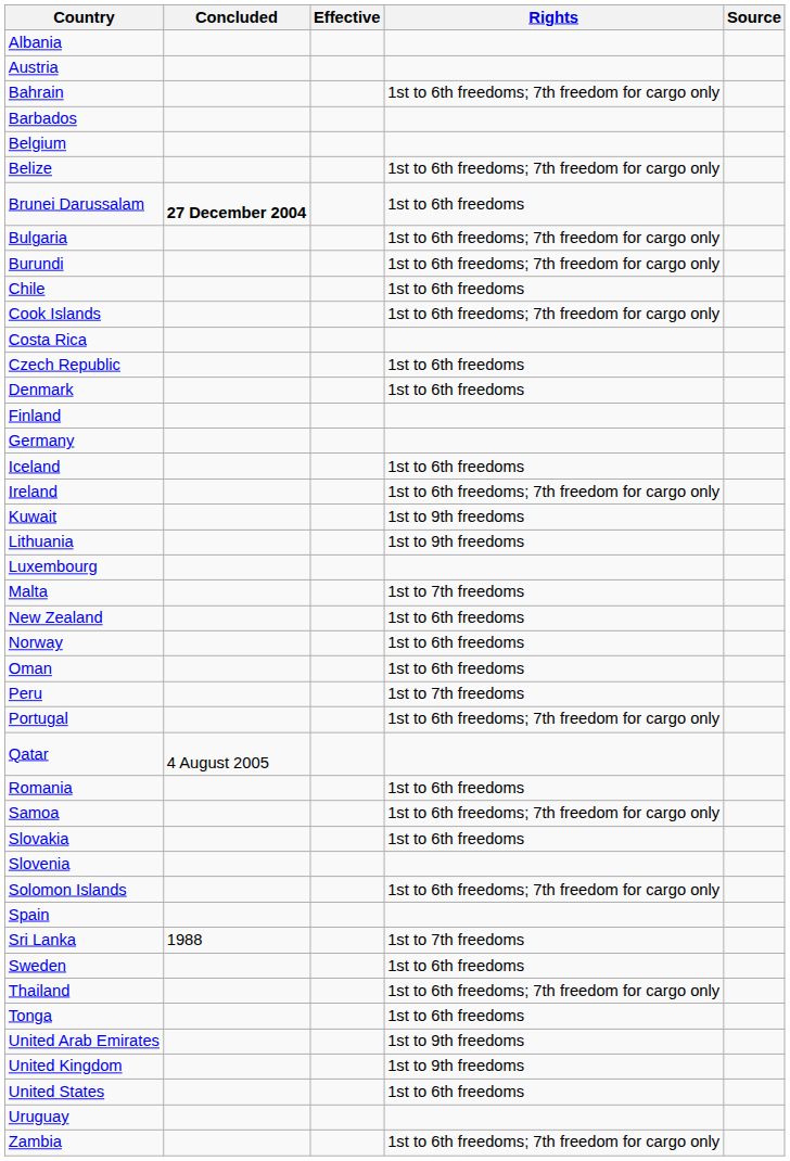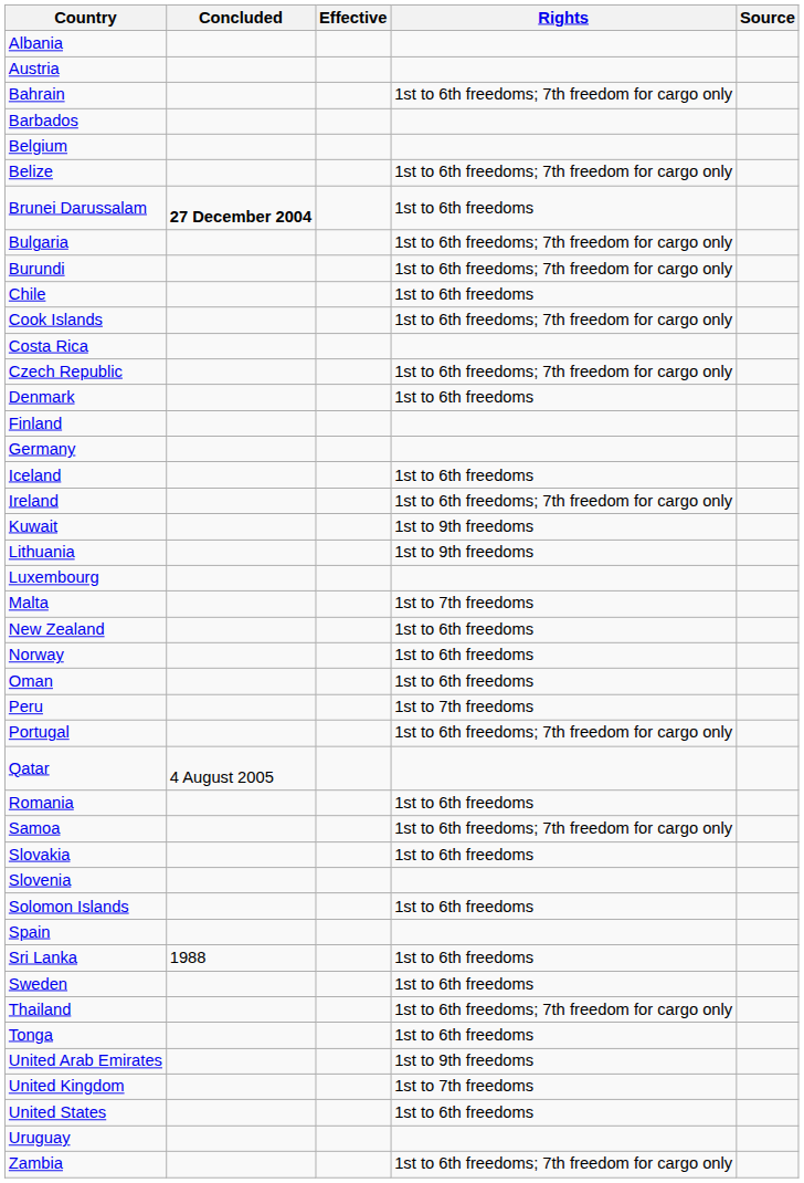Czech Republic | Rights: 1st to 6th freedoms -> 1st to 6th freedoms; 7th freedom for cargo only
Solomon Islands | Rights: 1st to 6th freedoms; 7th freedom for cargo only -> 1st to 6th freedoms
Sri Lanka | Rights: 1st to 7th freedoms -> 1st to 6th freedoms
United Kingdom | Rights: 1st to 9th freedoms -> 1st to 7th freedoms
